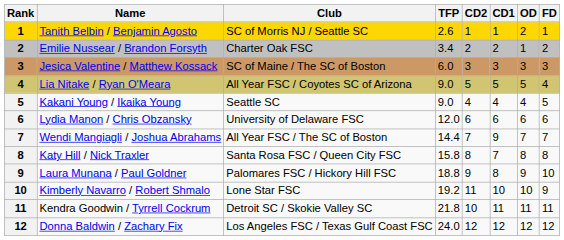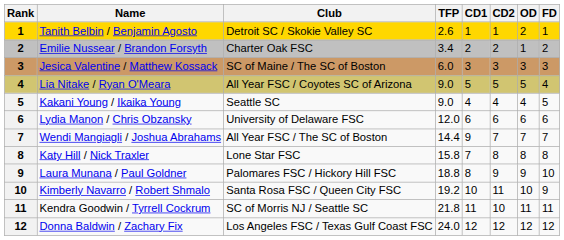columns swapped: CD1 <-> CD2
Tanith Belbin / Benjamin Agosto | Club: SC of Morris NJ / Seattle SC -> Detroit SC / Skokie Valley SC
Katy Hill / Nick Traxler | Club: Santa Rosa FSC / Queen City FSC -> Lone Star FSC
Kimberly Navarro / Robert Shmalo | Club: Lone Star FSC -> Santa Rosa FSC / Queen City FSC
Kendra Goodwin / Tyrrell Cockrum | Club: Detroit SC / Skokie Valley SC -> SC of Morris NJ / Seattle SC
